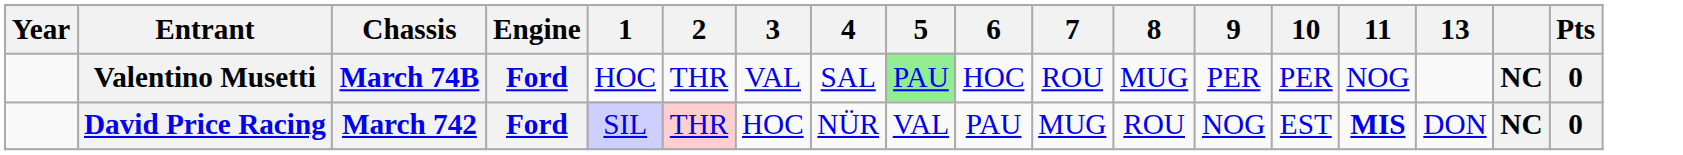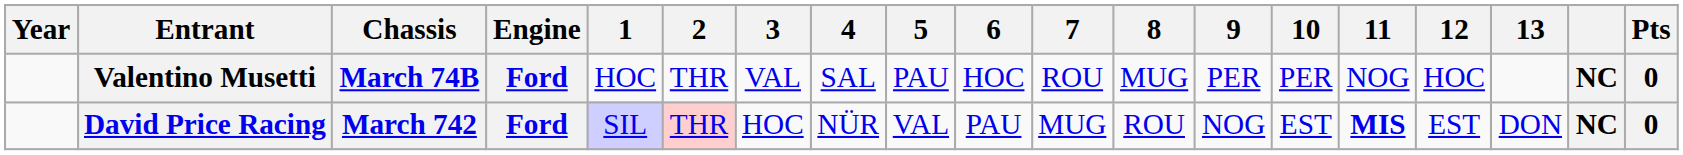+ column: 12 | HOC | EST
Valentino Musetti | 5: lightgreen background -> no background
